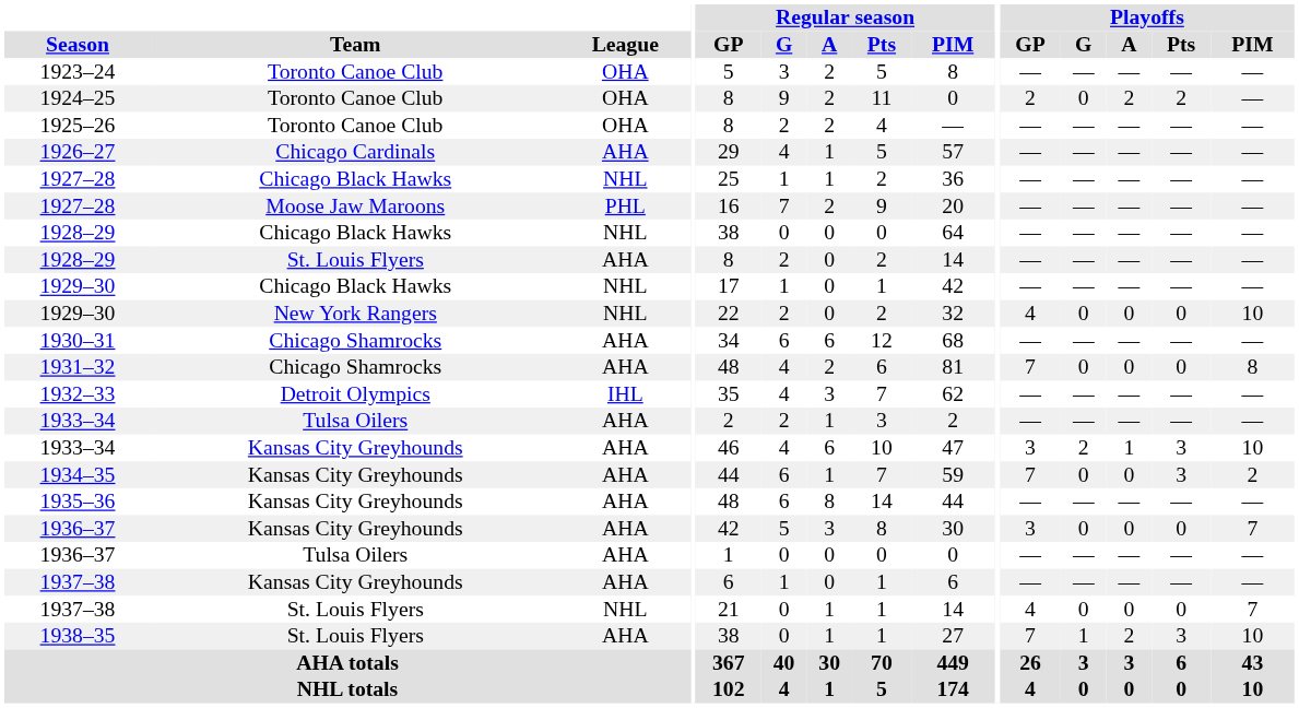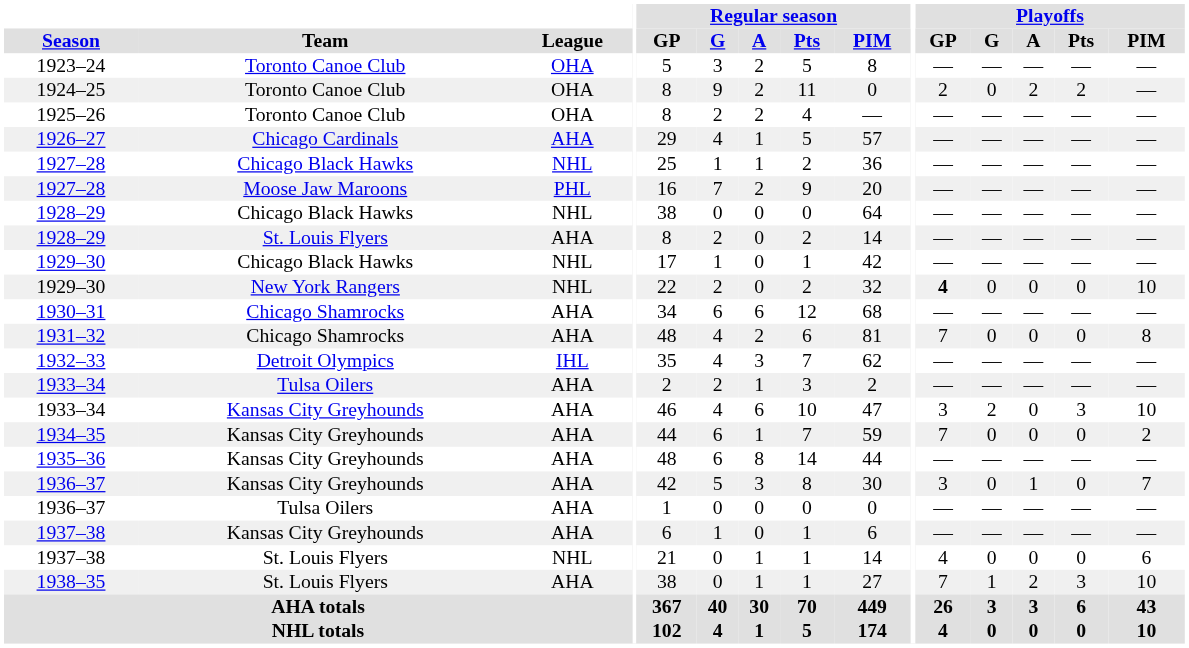1929–30 / New York Rangers | Playoffs / GP: normal -> bold
1933–34 / Kansas City Greyhounds | Playoffs / A: 1 -> 0
1934–35 | Playoffs / Pts: 3 -> 0
1936–37 / Kansas City Greyhounds | Playoffs / A: 0 -> 1
1937–38 / St. Louis Flyers | Playoffs / PIM: 7 -> 6
